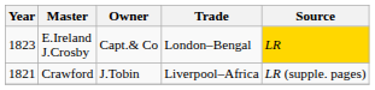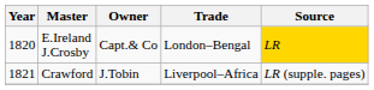E.Ireland J.Crosby | Year: 1823 -> 1820
